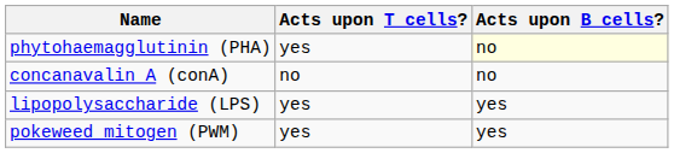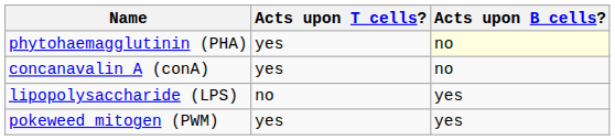concanavalin A (conA) | Acts upon T cells?: no -> yes
lipopolysaccharide (LPS) | Acts upon T cells?: yes -> no
